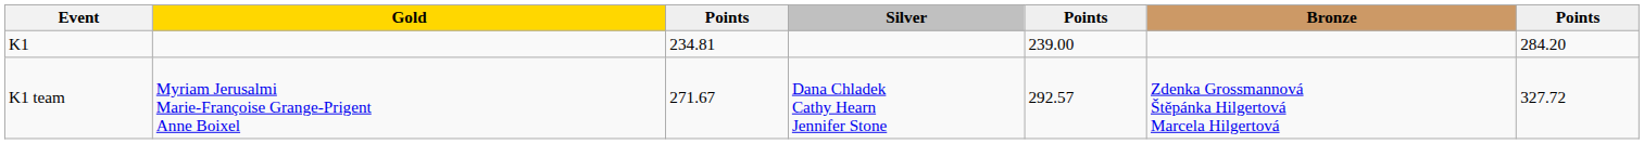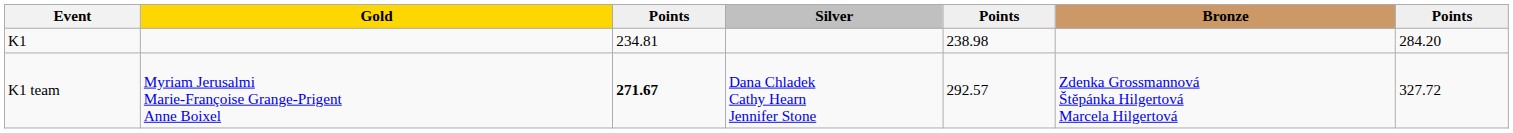K1 | column 5: 239.00 -> 238.98
K1 team | column 3: normal -> bold
